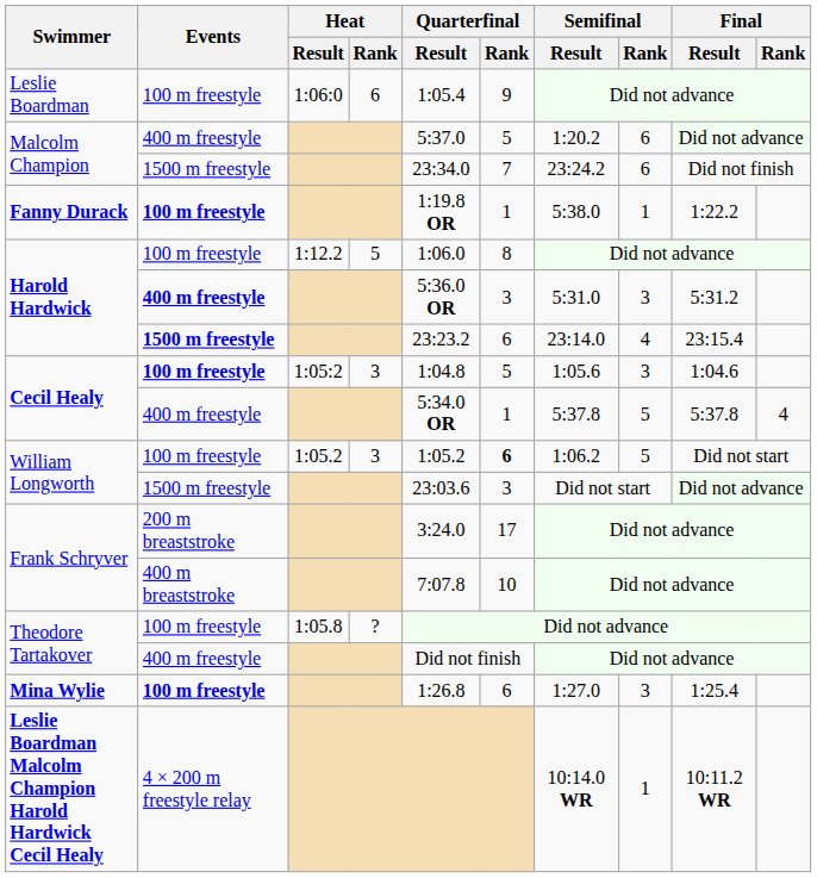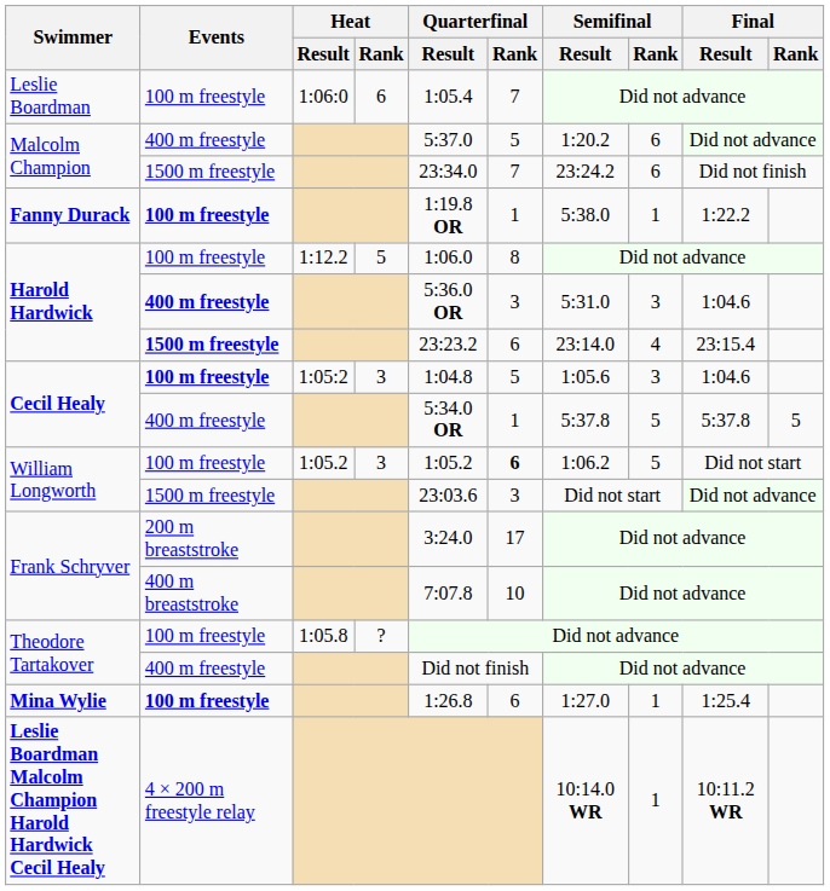Leslie Boardman | Quarterfinal / Rank: 9 -> 7
Harold Hardwick / 400 m freestyle | Final / Result: 5:31.2 -> 1:04.6
Cecil Healy / 400 m freestyle | Final / Rank: 4 -> 5
Mina Wylie | Semifinal / Rank: 3 -> 1
